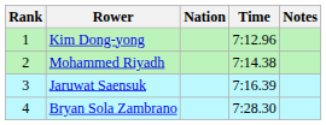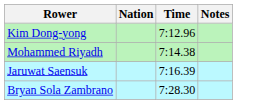- column: Rank | 1 | 2 | 3 | 4
